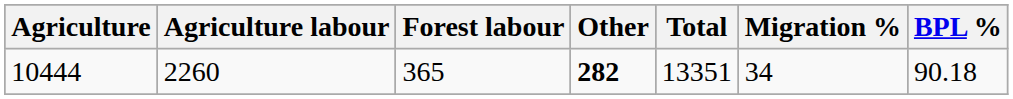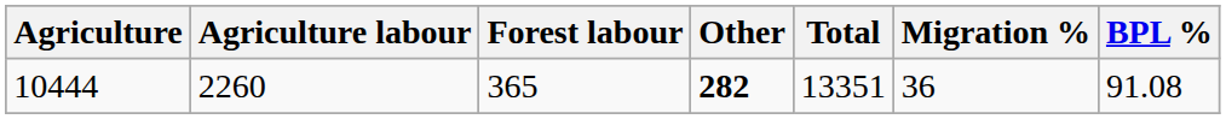10444 | Migration %: 34 -> 36
10444 | BPL %: 90.18 -> 91.08
